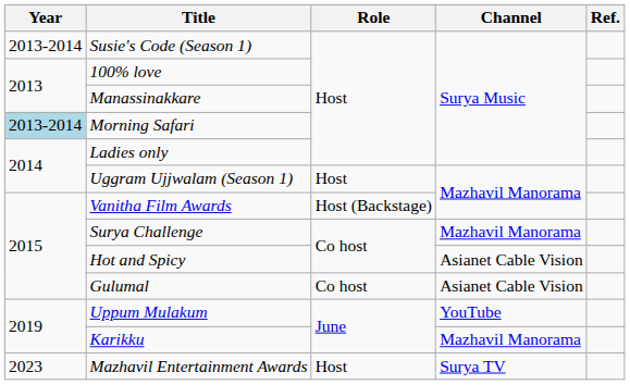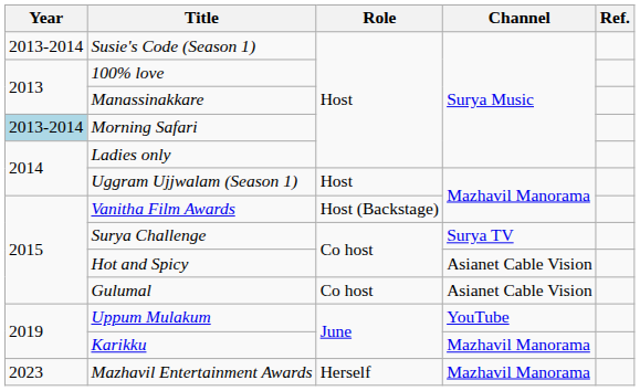Surya Challenge | Channel: Mazhavil Manorama -> Surya TV
Mazhavil Entertainment Awards | Role: Host -> Herself
Mazhavil Entertainment Awards | Channel: Surya TV -> Mazhavil Manorama
